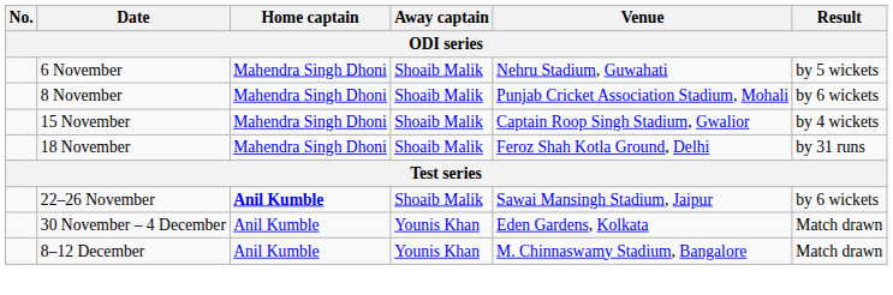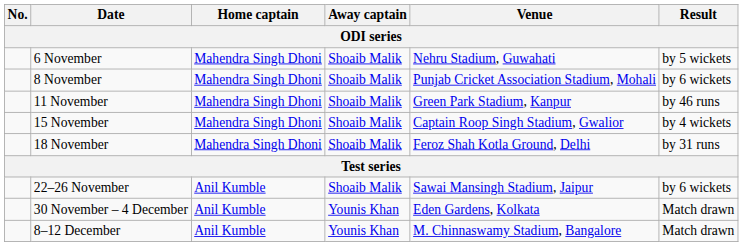+ row: 11 November | Mahendra Singh Dhoni | Shoaib Malik | Green Park Stadium, Kanpur | by 46 runs
22–26 November | Home captain: bold -> normal
